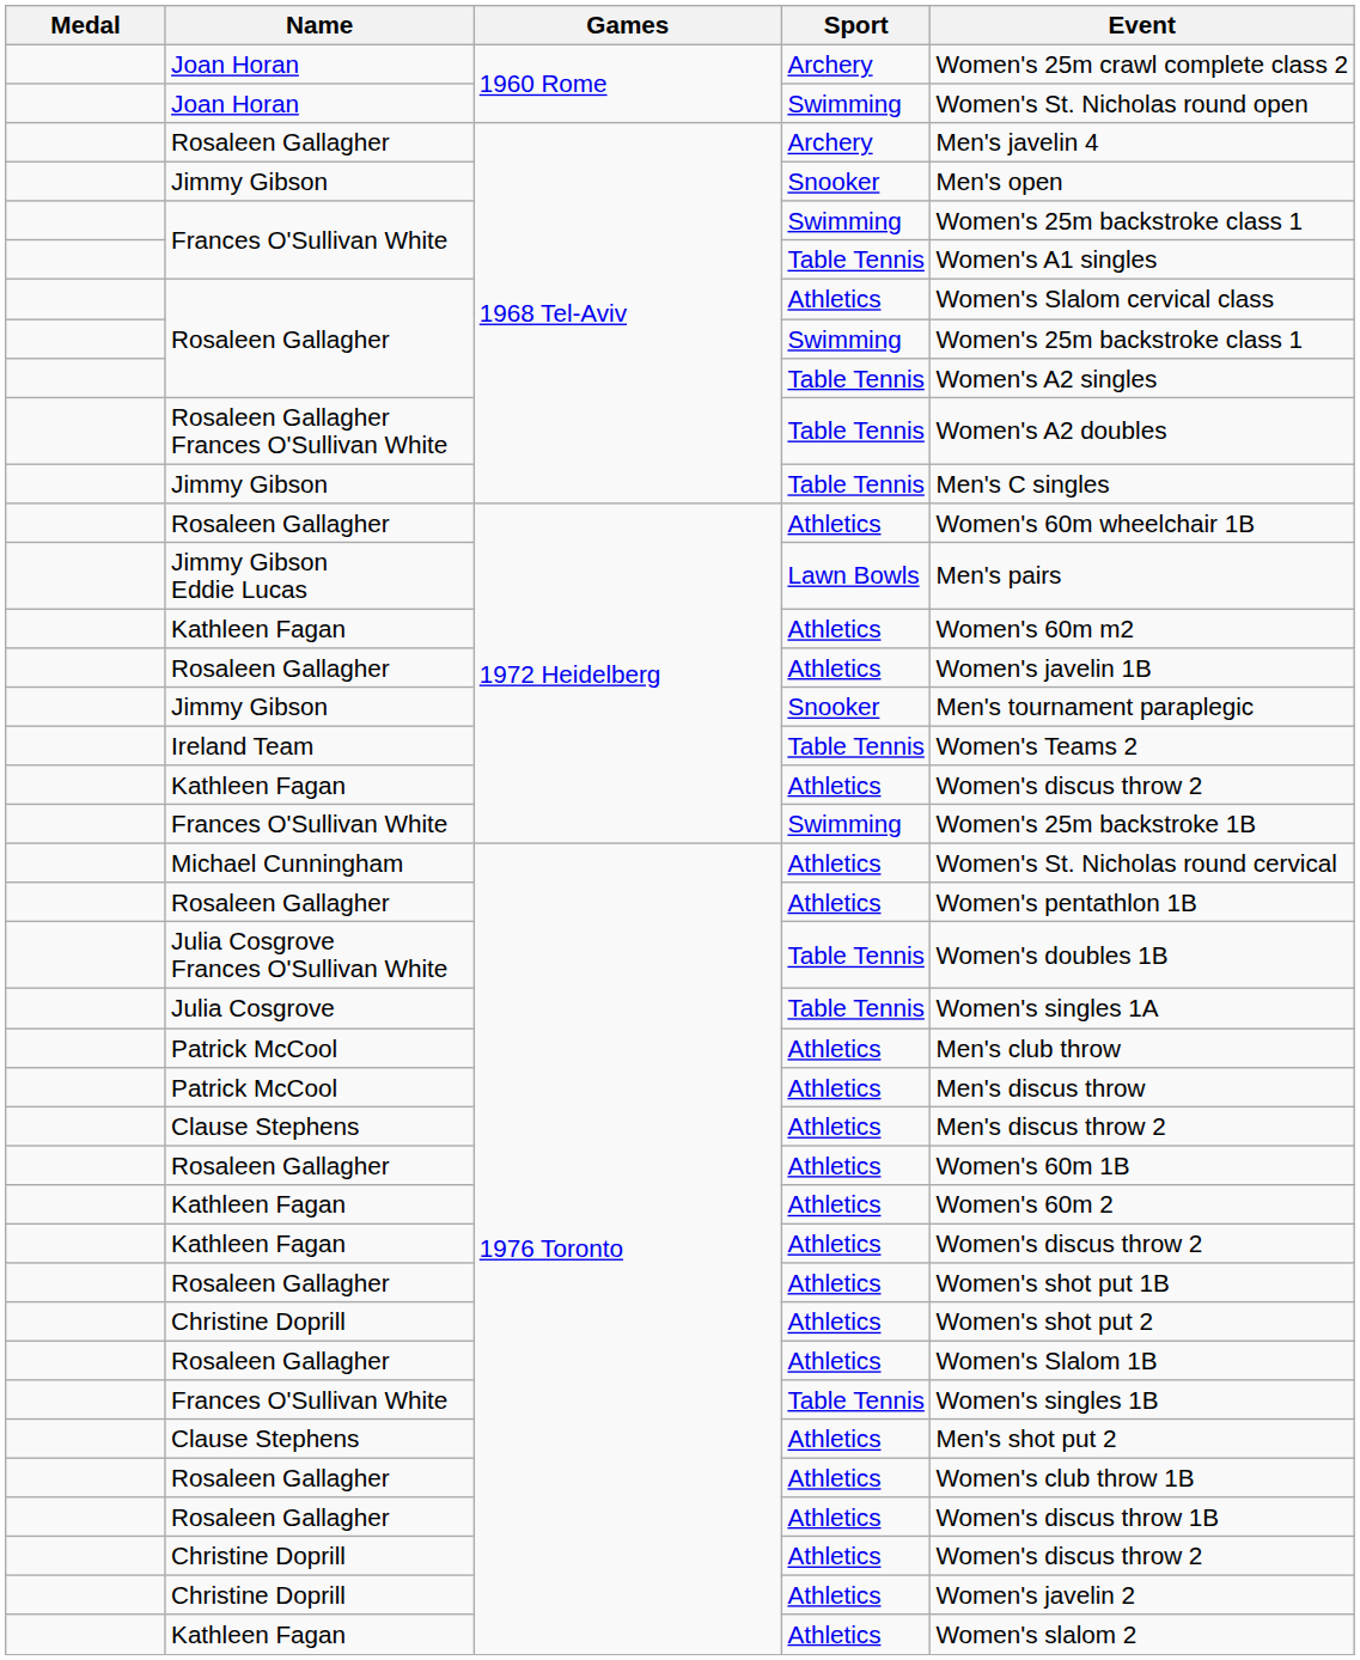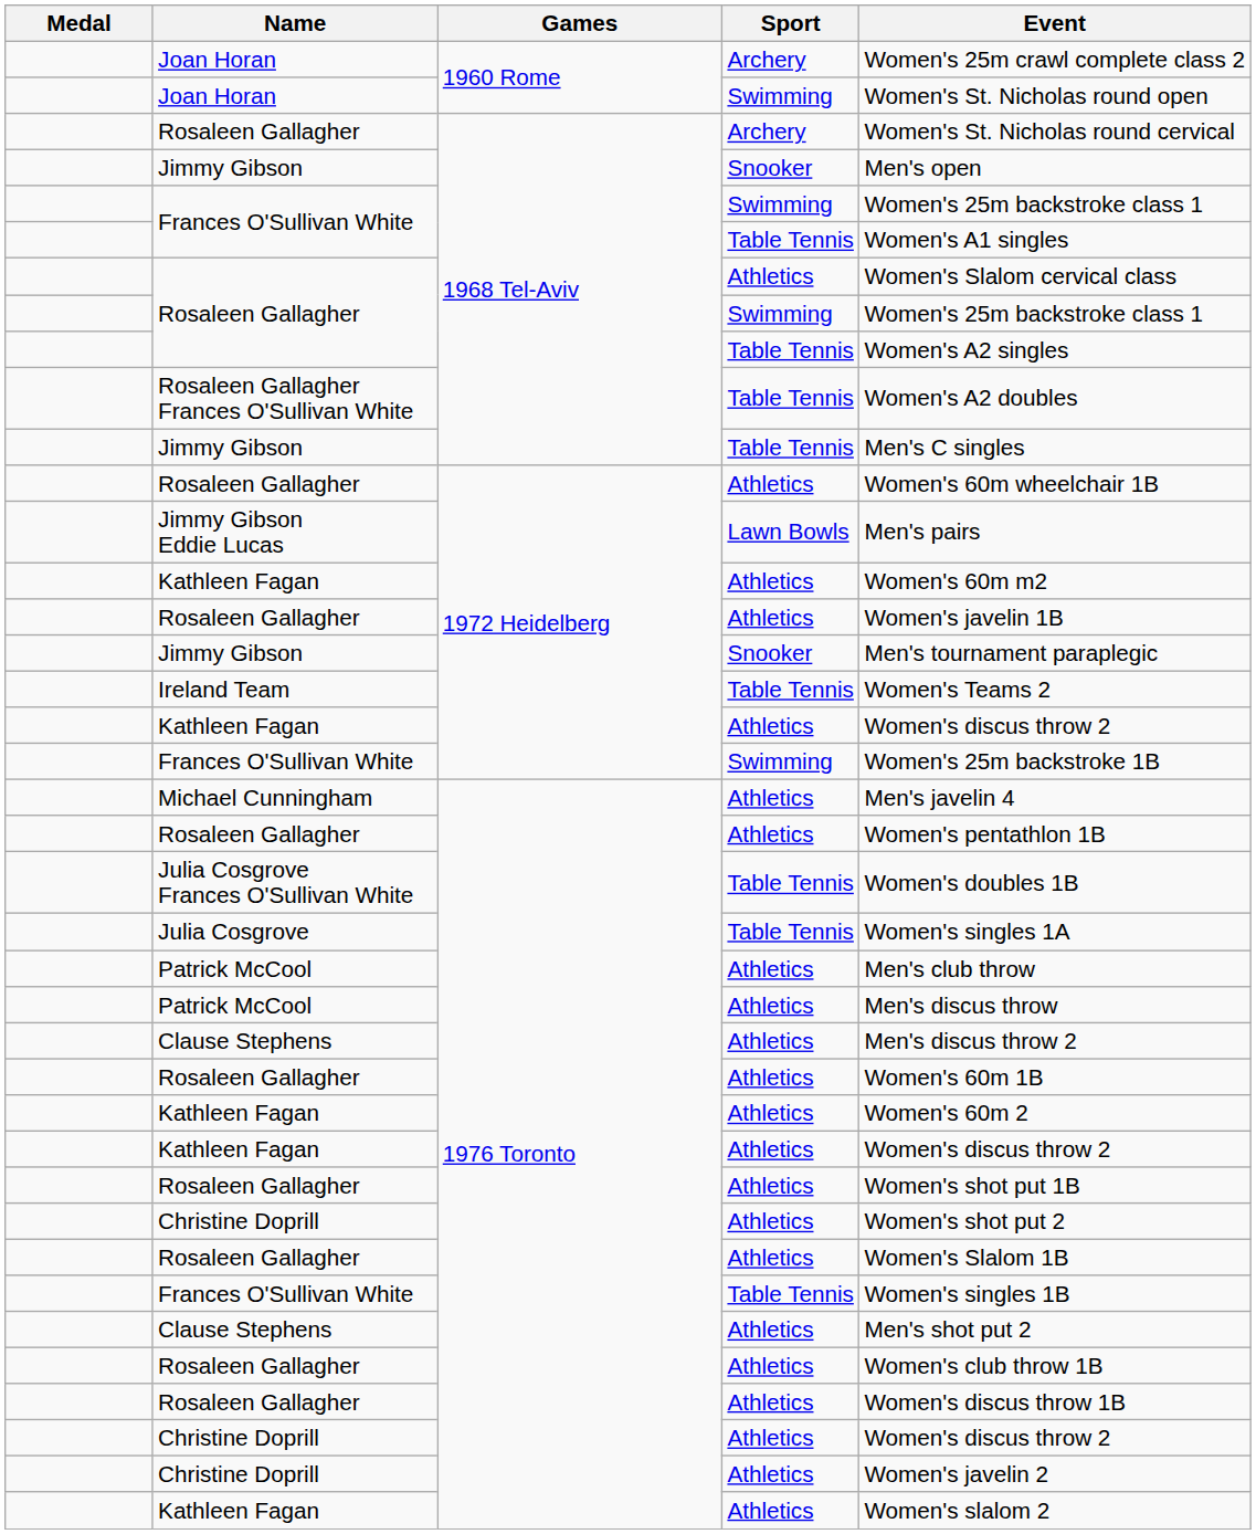Rosaleen Gallagher / Archery | Event: Men's javelin 4 -> Women's St. Nicholas round cervical
Michael Cunningham | Event: Women's St. Nicholas round cervical -> Men's javelin 4
